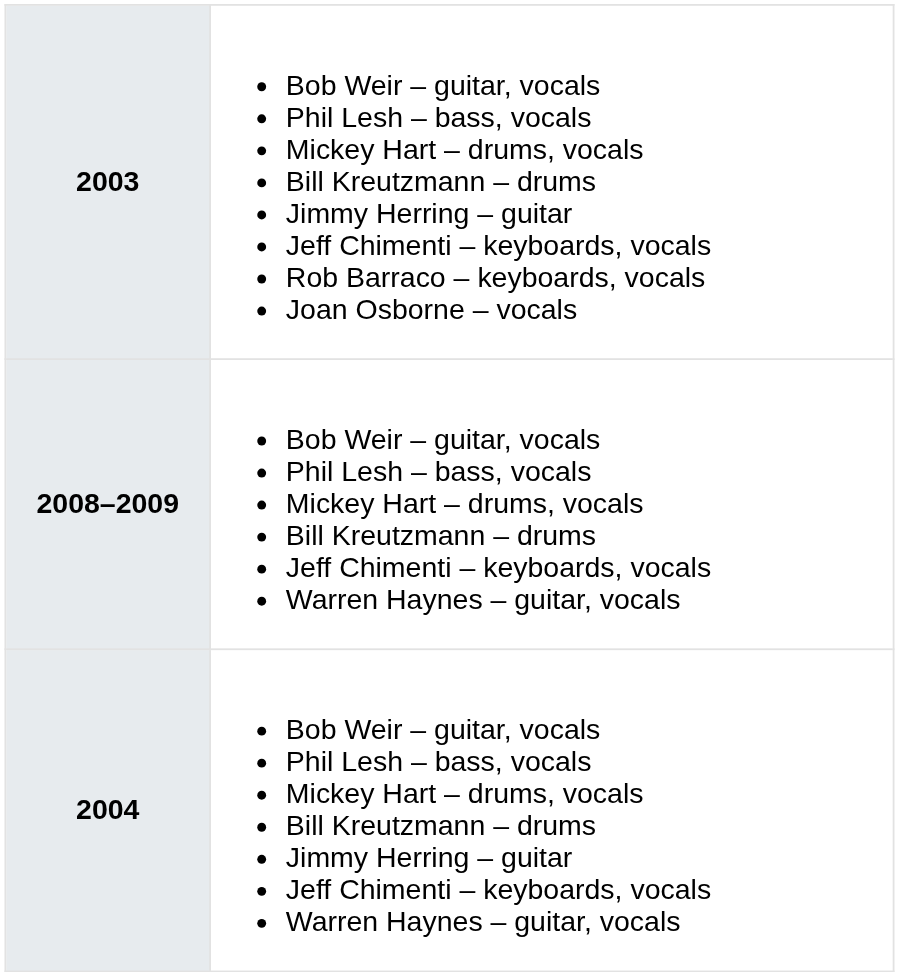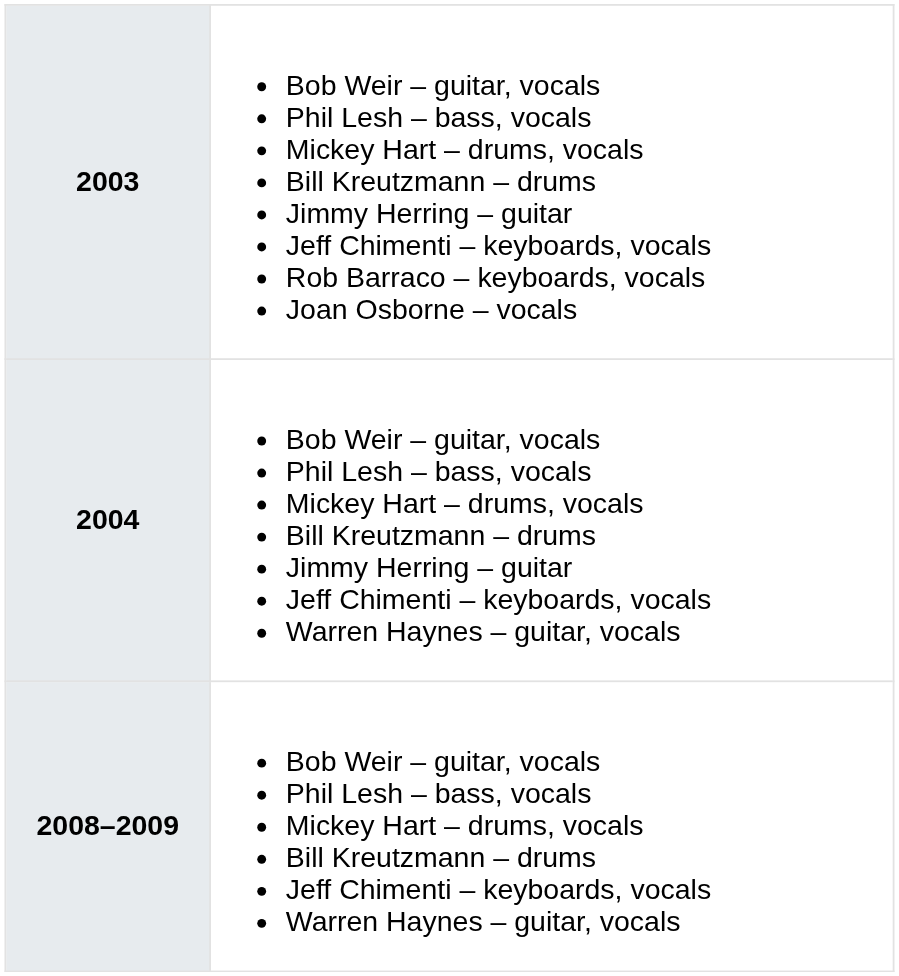rows swapped: 2004 <-> 2008–2009
